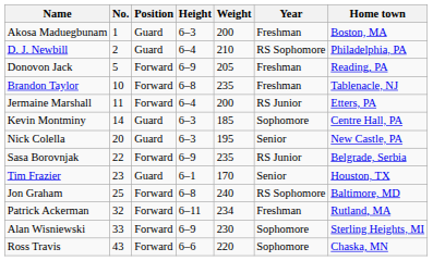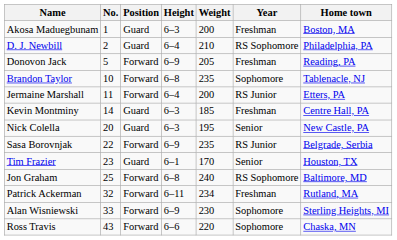Brandon Taylor | Year: Freshman -> Sophomore
Kevin Montminy | Year: Sophomore -> Freshman
